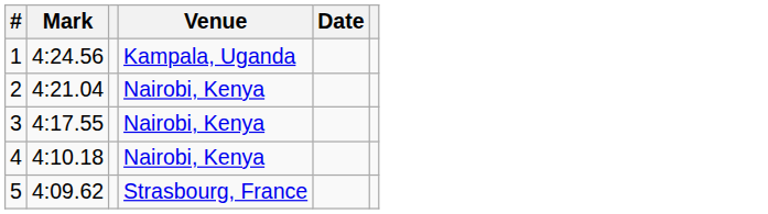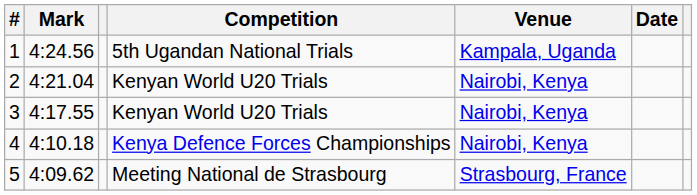+ column: Competition | 5th Ugandan National Trials | Kenyan World U20 Trials | Kenyan World U20 Trials | Kenya Defence Forces Championships | Meeting National de Strasbourg
